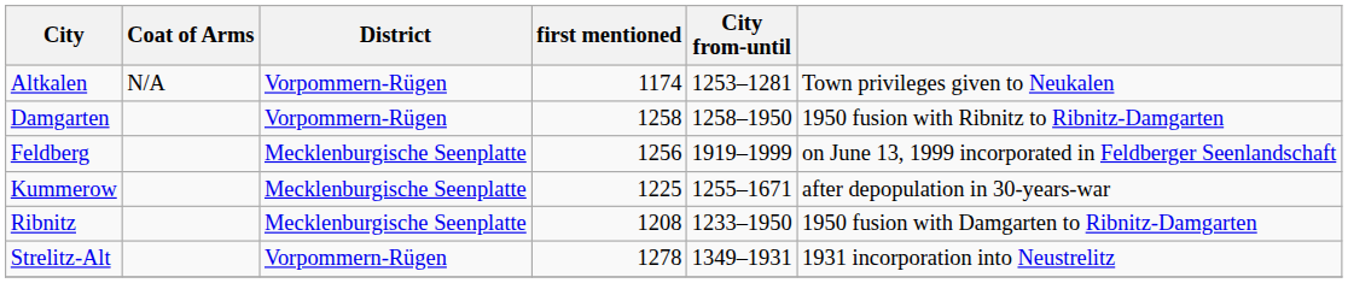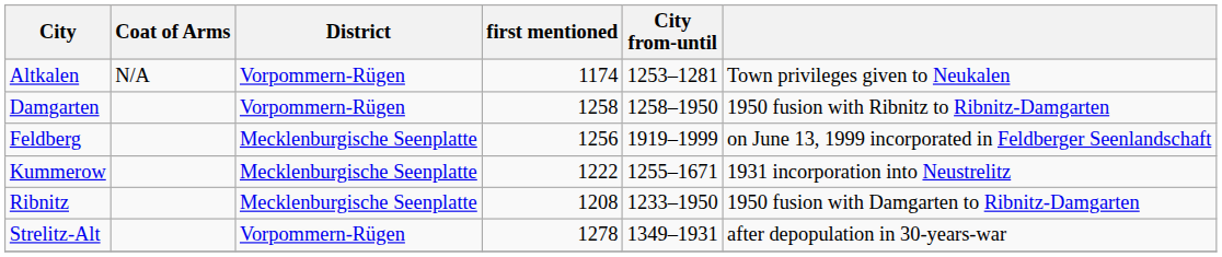Kummerow | first mentioned: 1225 -> 1222
Kummerow | column 6: after depopulation in 30-years-war -> 1931 incorporation into Neustrelitz
Strelitz-Alt | column 6: 1931 incorporation into Neustrelitz -> after depopulation in 30-years-war
